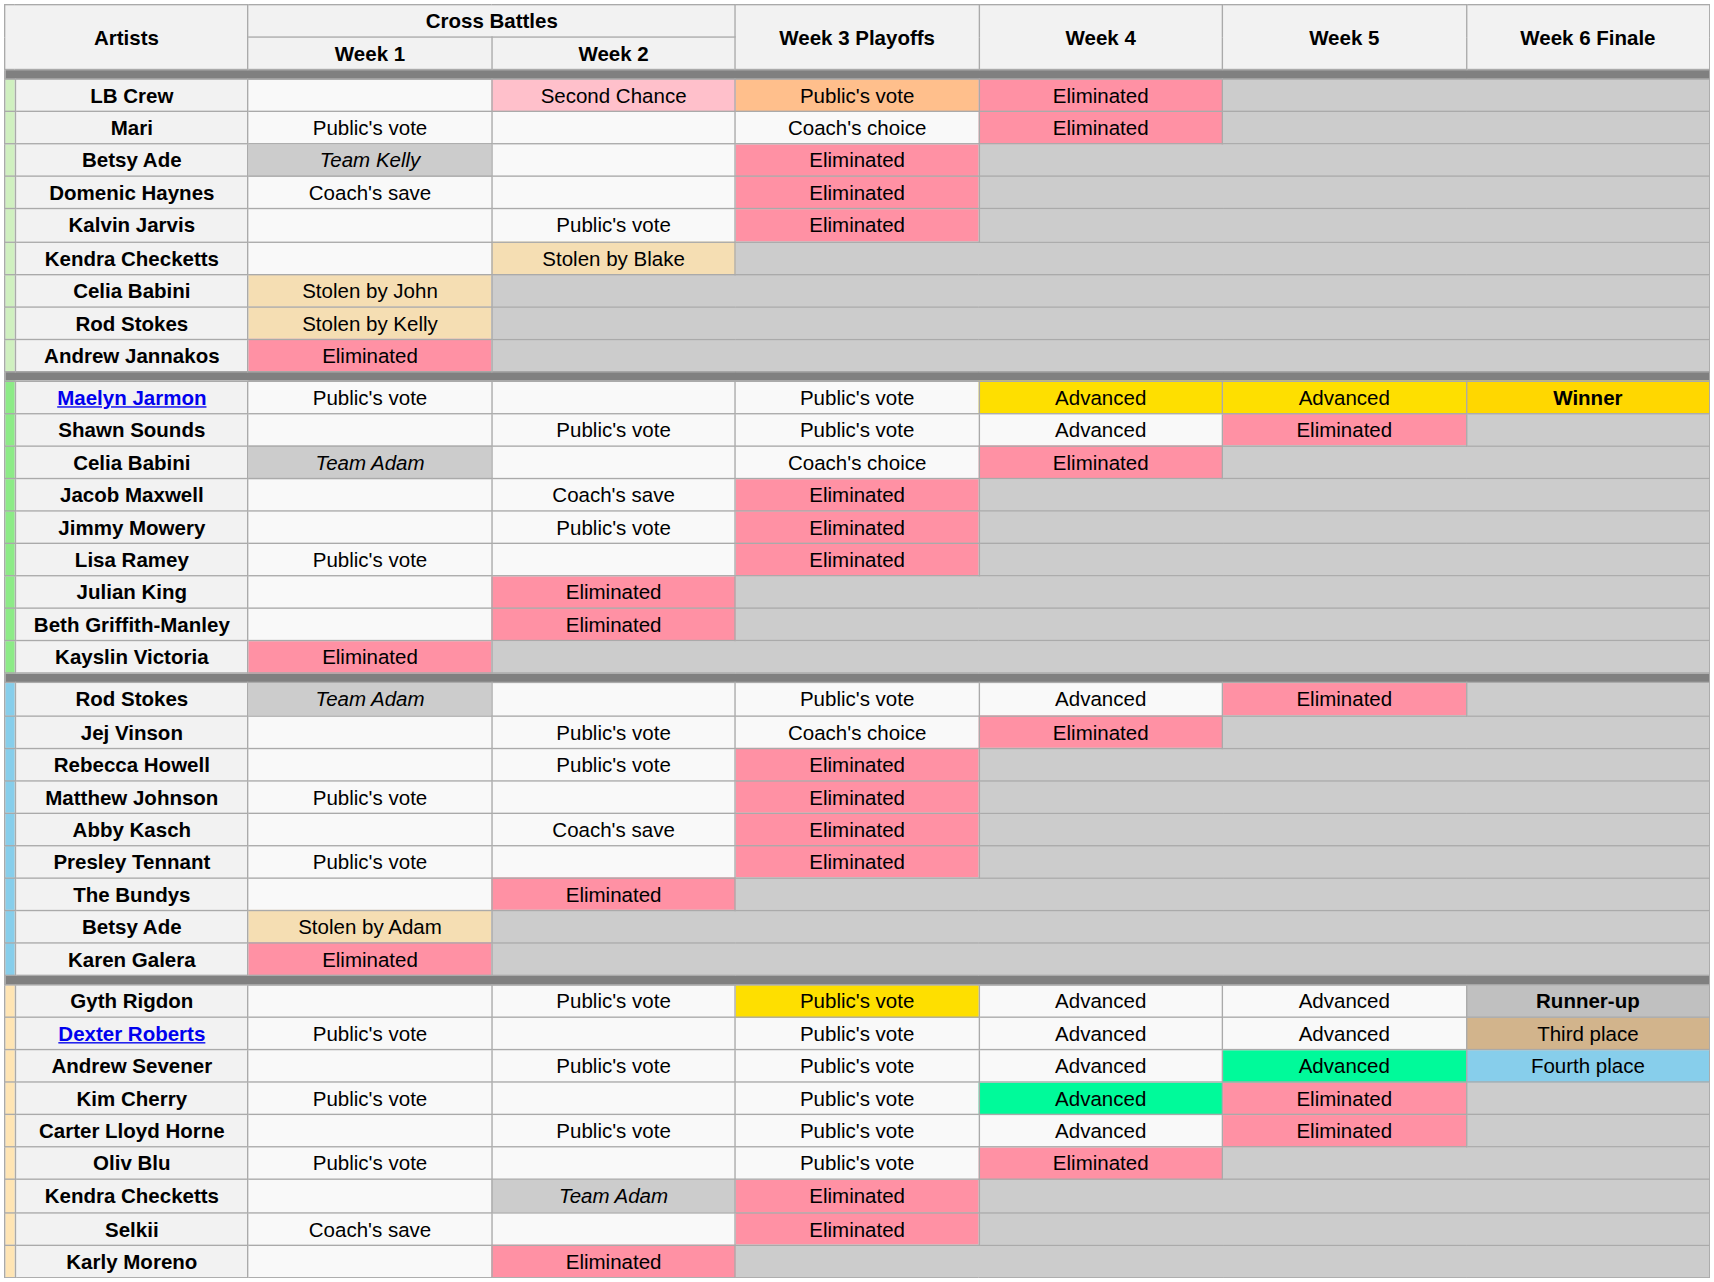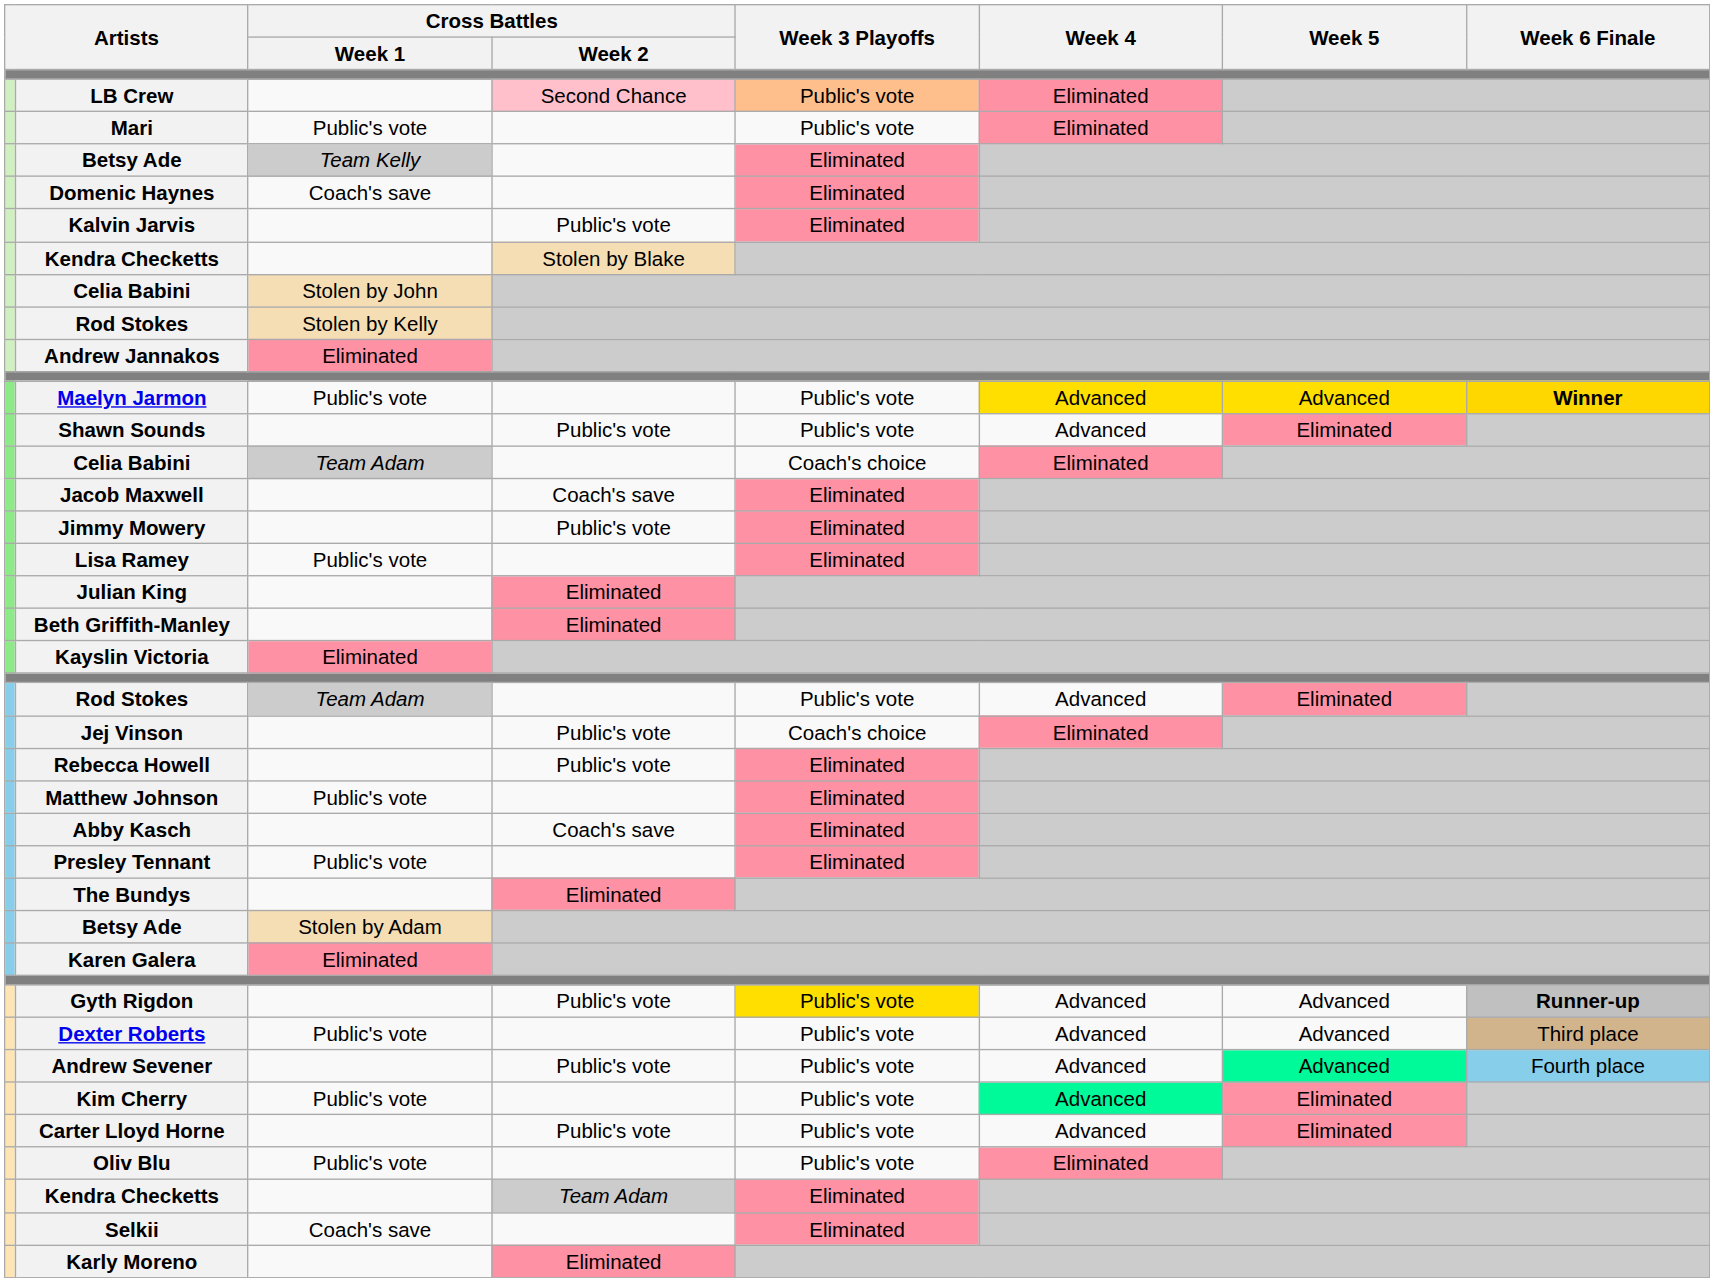Mari | Week 3 Playoffs: Coach's choice -> Public's vote
